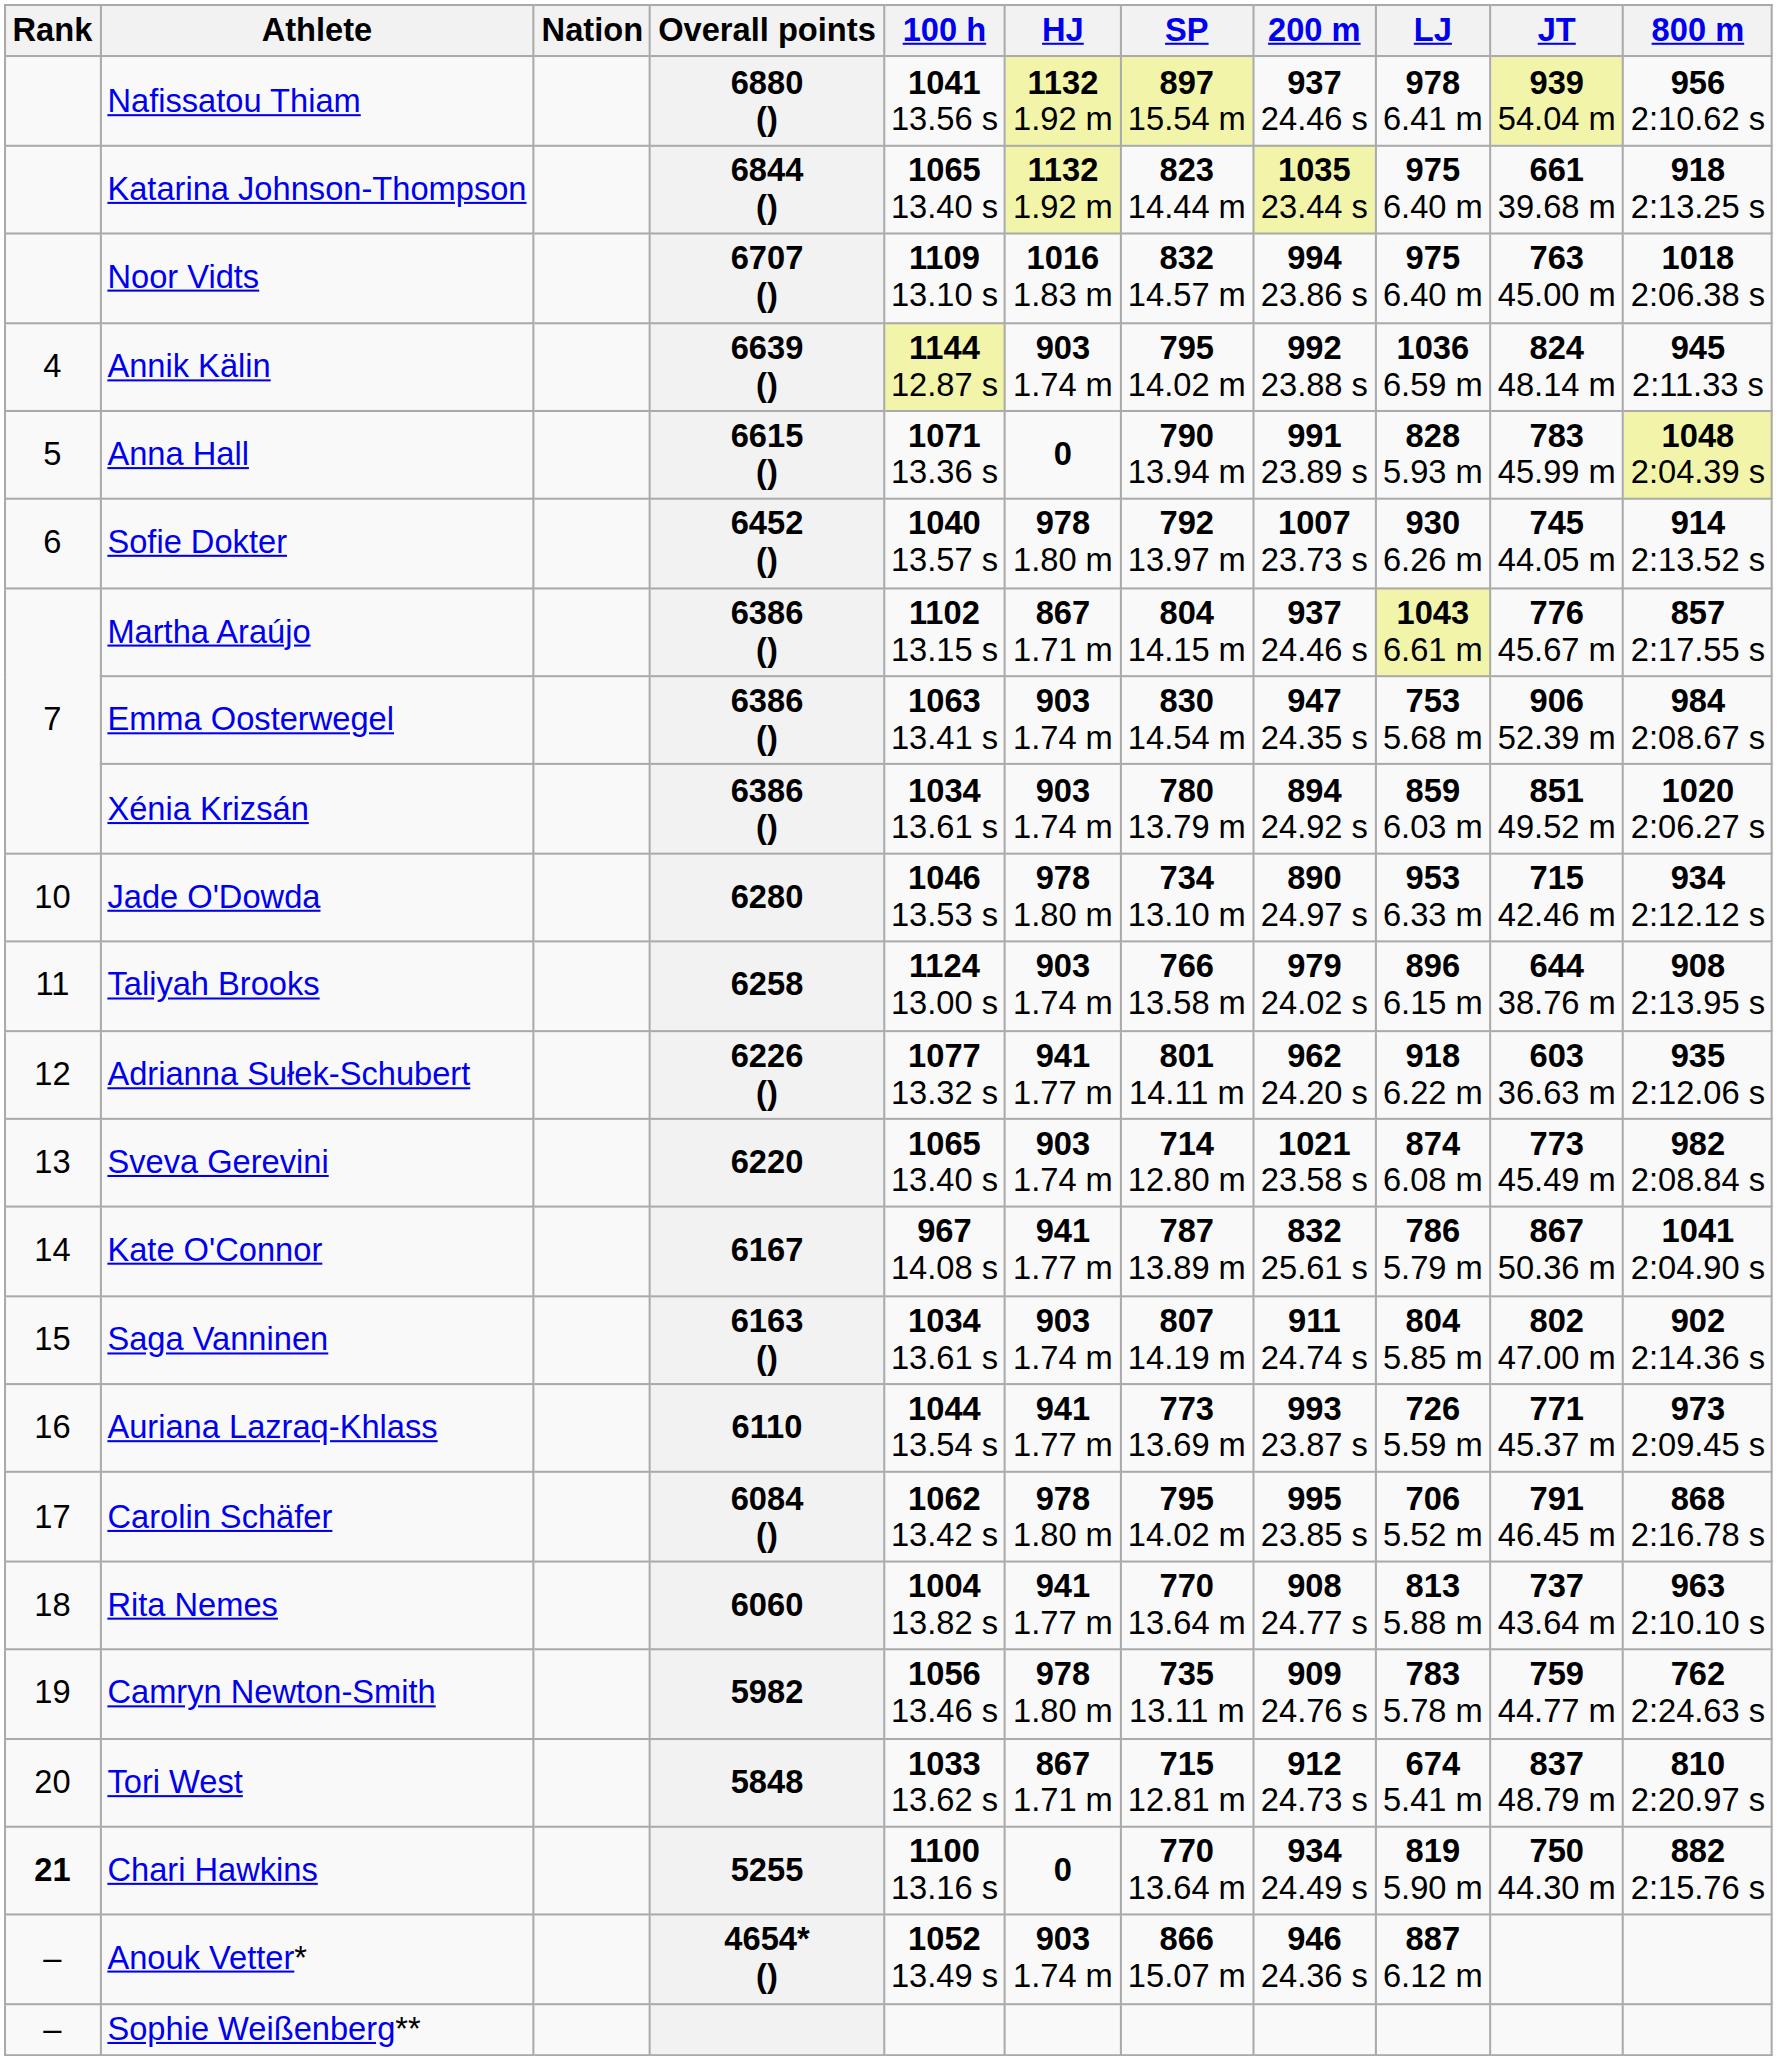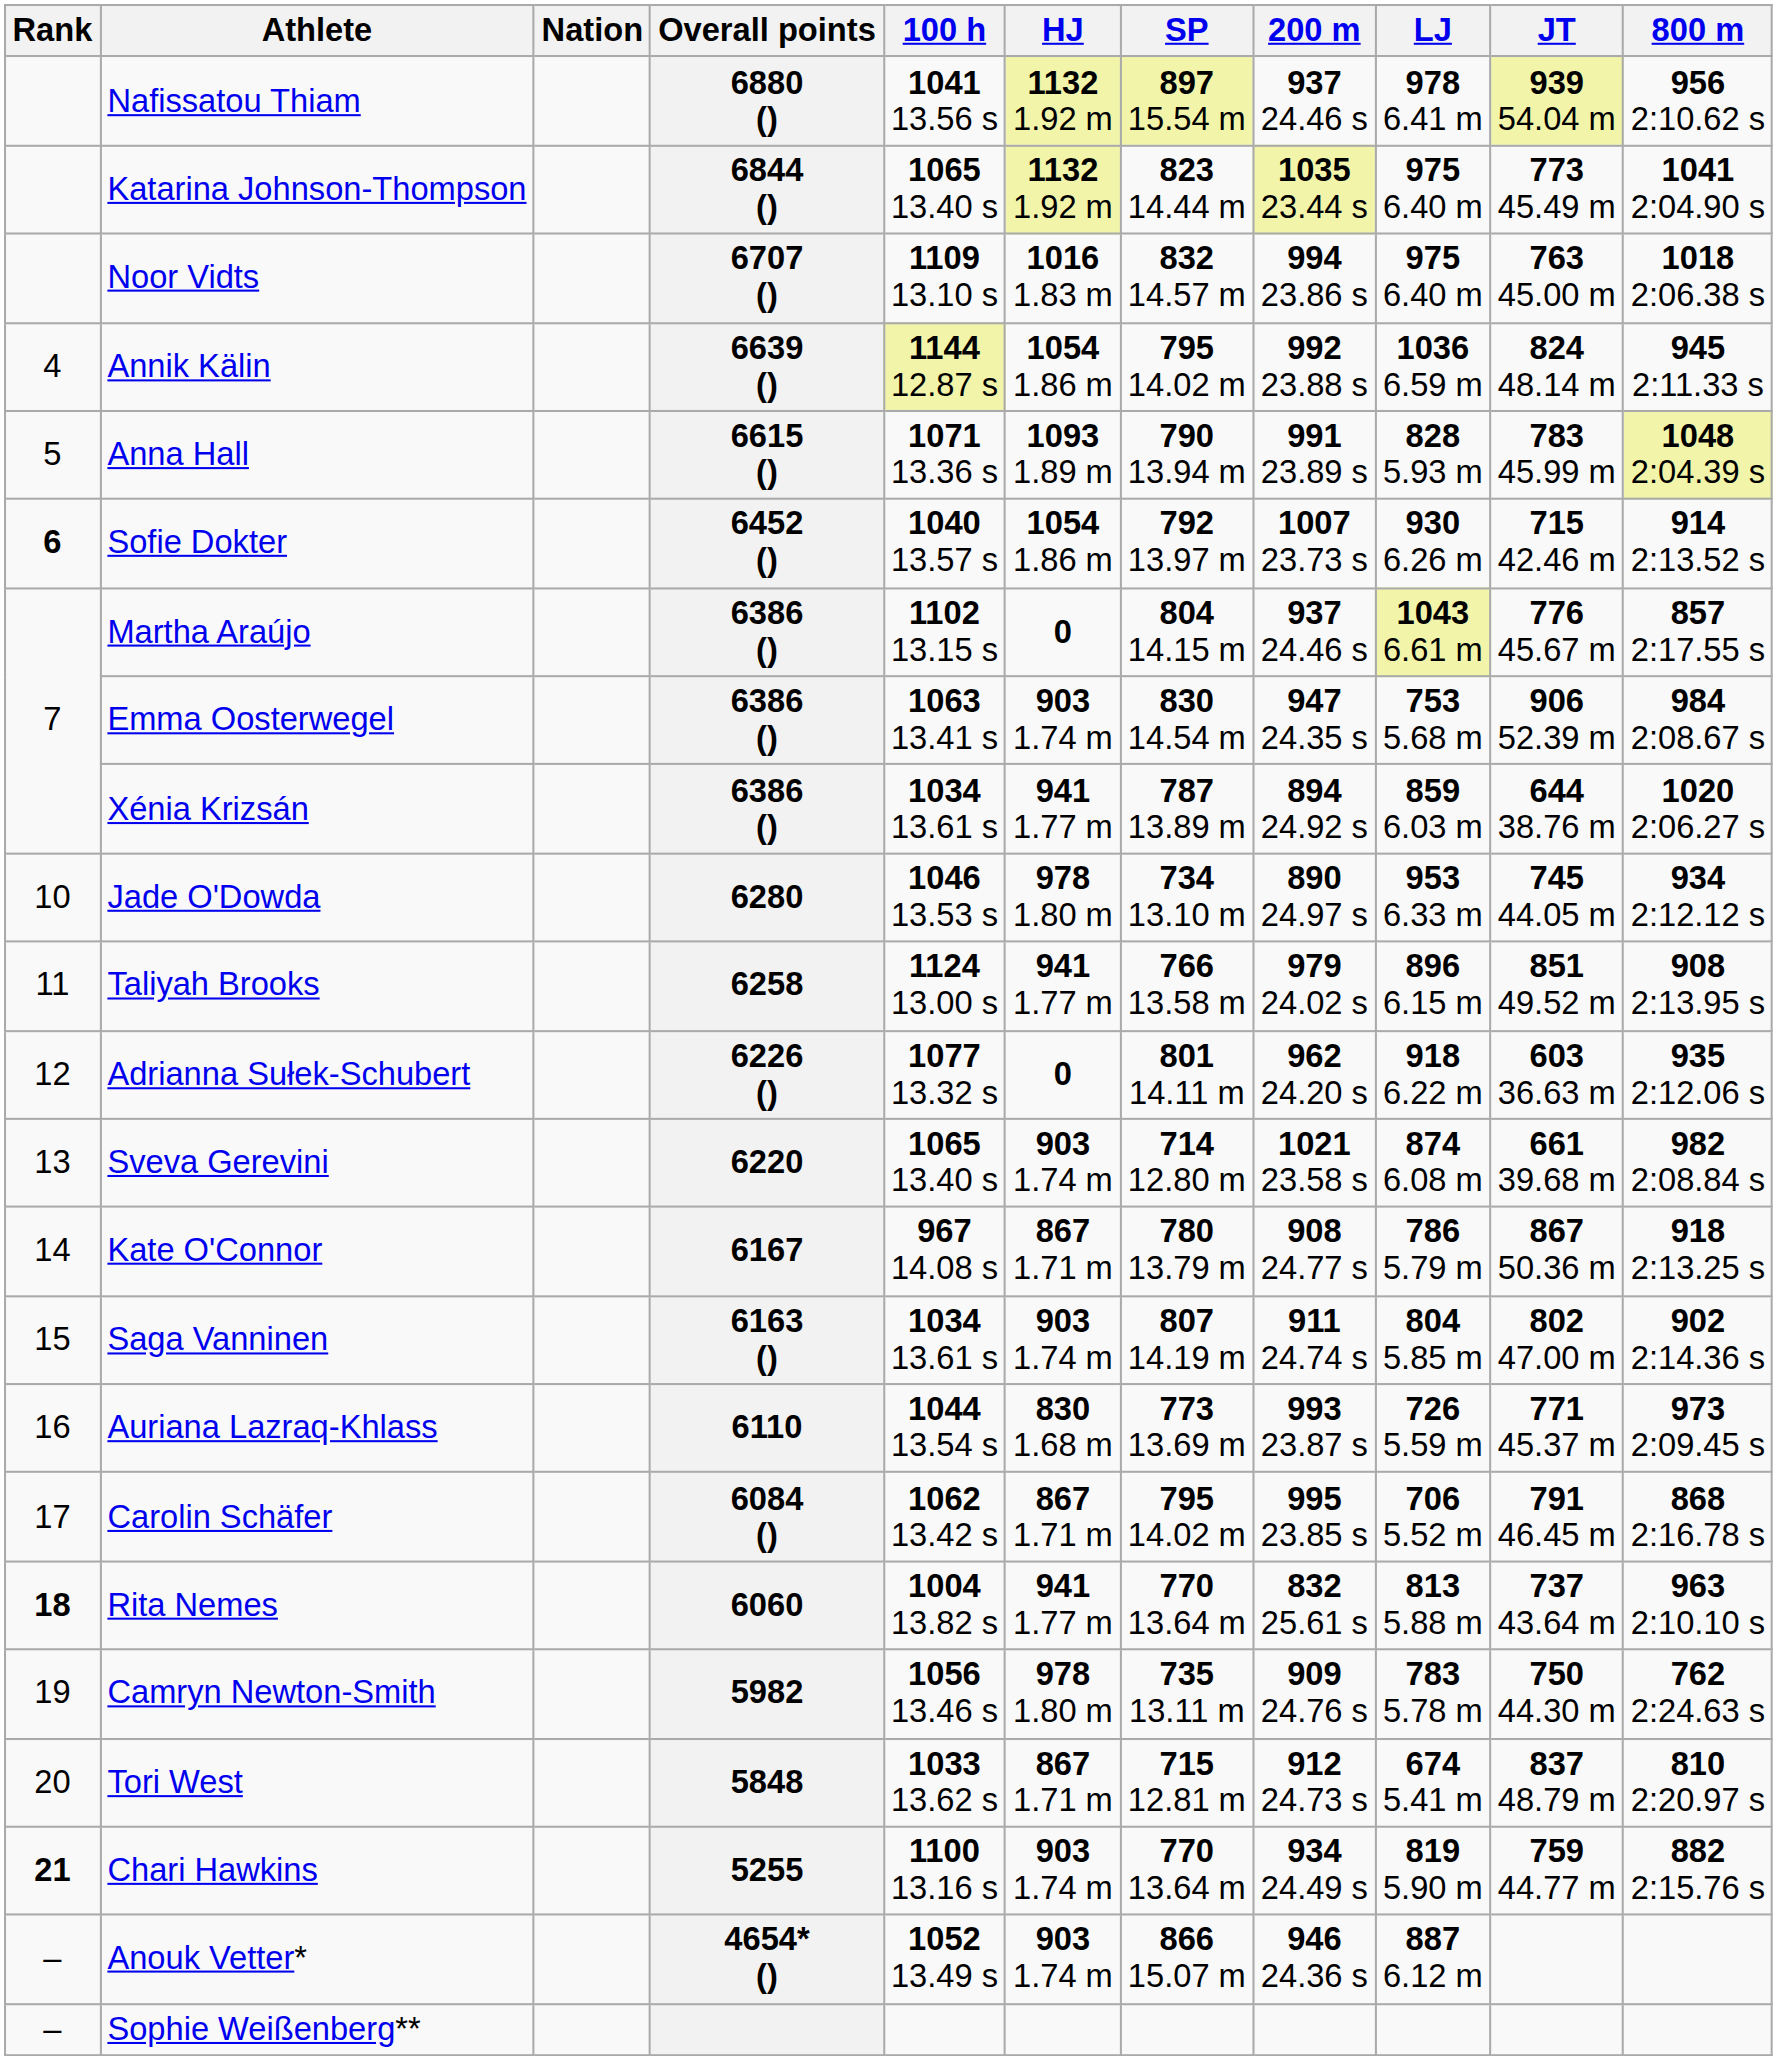Katarina Johnson-Thompson | JT: 661 39.68 m -> 773 45.49 m
Katarina Johnson-Thompson | 800 m: 918 2:13.25 s -> 1041 2:04.90 s
Annik Kälin | HJ: 903 1.74 m -> 1054 1.86 m
Anna Hall | HJ: 0 -> 1093 1.89 m
Sofie Dokter | Rank: normal -> bold
Sofie Dokter | HJ: 978 1.80 m -> 1054 1.86 m
Sofie Dokter | JT: 745 44.05 m -> 715 42.46 m
Martha Araújo | HJ: 867 1.71 m -> 0
Xénia Krizsán | HJ: 903 1.74 m -> 941 1.77 m
Xénia Krizsán | SP: 780 13.79 m -> 787 13.89 m
Xénia Krizsán | JT: 851 49.52 m -> 644 38.76 m
Jade O'Dowda | JT: 715 42.46 m -> 745 44.05 m
Taliyah Brooks | HJ: 903 1.74 m -> 941 1.77 m
Taliyah Brooks | JT: 644 38.76 m -> 851 49.52 m
Adrianna Sułek-Schubert | HJ: 941 1.77 m -> 0
Sveva Gerevini | JT: 773 45.49 m -> 661 39.68 m
Kate O'Connor | HJ: 941 1.77 m -> 867 1.71 m
Kate O'Connor | SP: 787 13.89 m -> 780 13.79 m
Kate O'Connor | 200 m: 832 25.61 s -> 908 24.77 s
Kate O'Connor | 800 m: 1041 2:04.90 s -> 918 2:13.25 s
Auriana Lazraq-Khlass | HJ: 941 1.77 m -> 830 1.68 m
Carolin Schäfer | HJ: 978 1.80 m -> 867 1.71 m
Rita Nemes | Rank: normal -> bold
Rita Nemes | 200 m: 908 24.77 s -> 832 25.61 s
Camryn Newton-Smith | JT: 759 44.77 m -> 750 44.30 m
Chari Hawkins | HJ: 0 -> 903 1.74 m
Chari Hawkins | JT: 750 44.30 m -> 759 44.77 m
